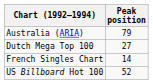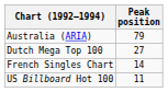US Billboard Hot 100 | Peak position: 52 -> 11
